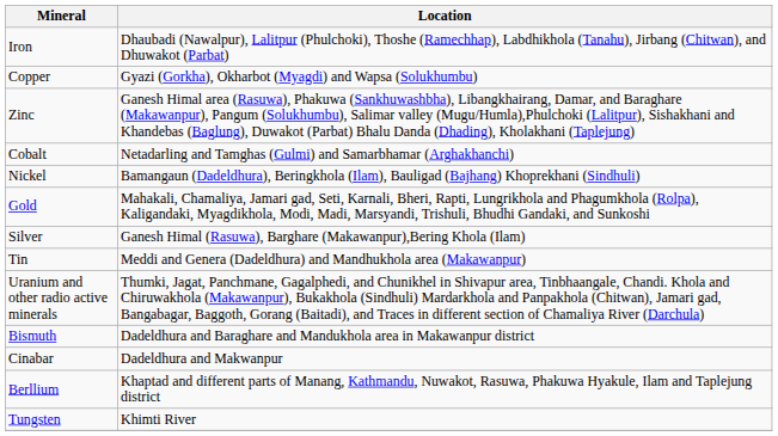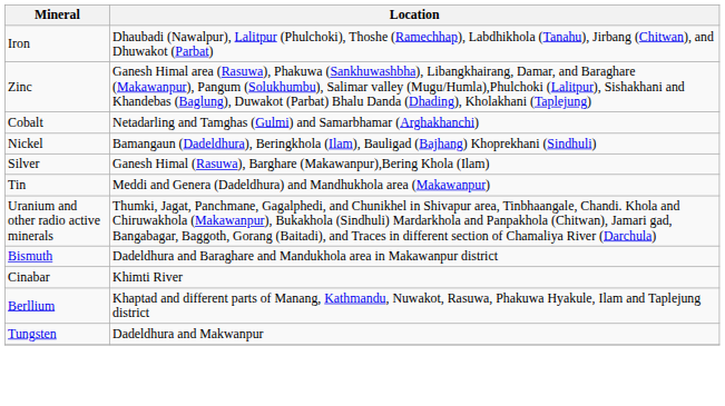- row: Copper | Gyazi (Gorkha), Okharbot (Myagdi) and Wapsa (Solukhumbu)
- row: Gold | Mahakali, Chamaliya, Jamari gad, Seti, Karnali, Bheri, Rapti, Lungrikhola and Phagumkhola (Rolpa), Kaligandaki, Myagdikhola, Modi, Madi, Marsyandi, Trishuli, Bhudhi Gandaki, and Sunkoshi
Cinabar | Location: Dadeldhura and Makwanpur -> Khimti River
Tungsten | Location: Khimti River -> Dadeldhura and Makwanpur
